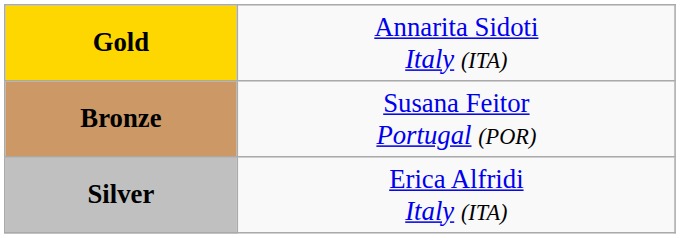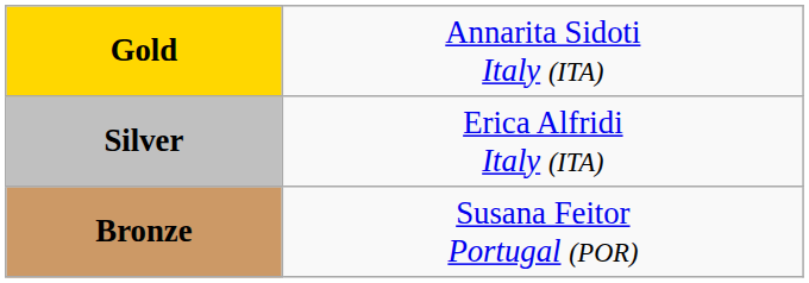rows swapped: Silver <-> Bronze
